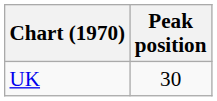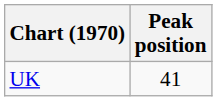UK | Peak position: 30 -> 41
